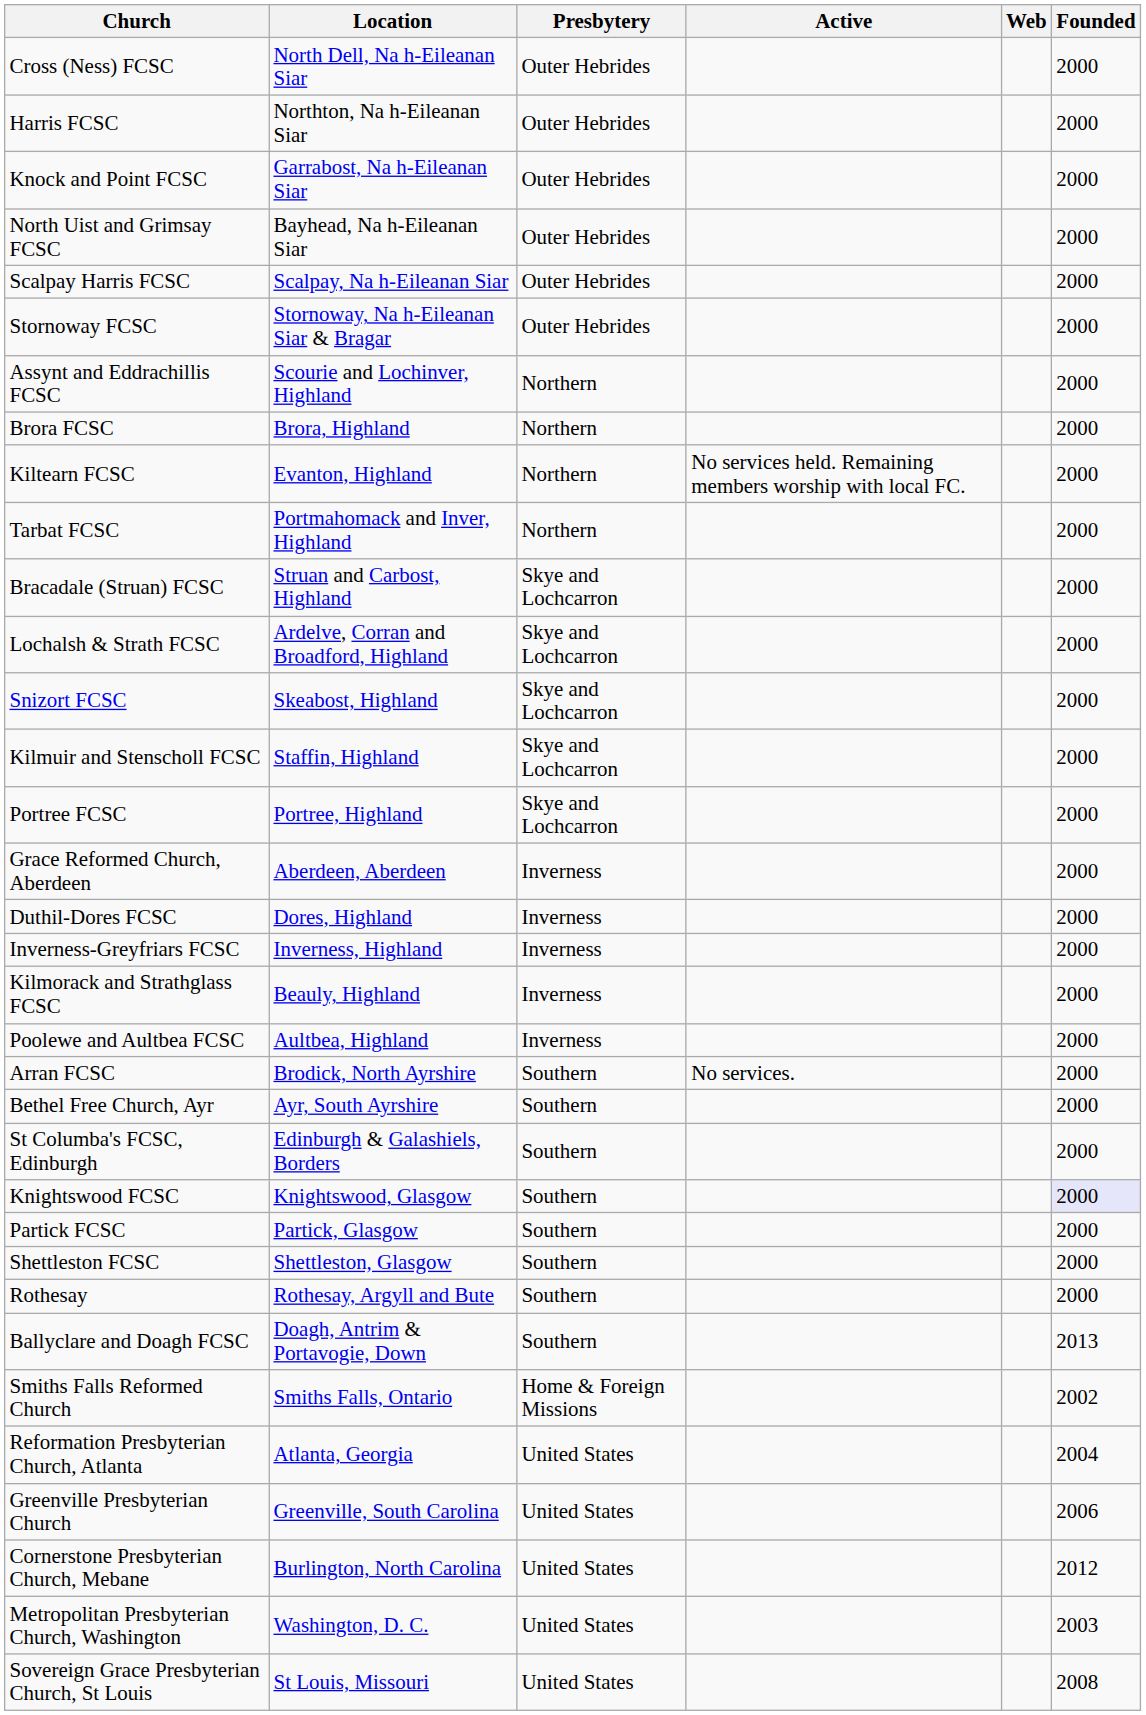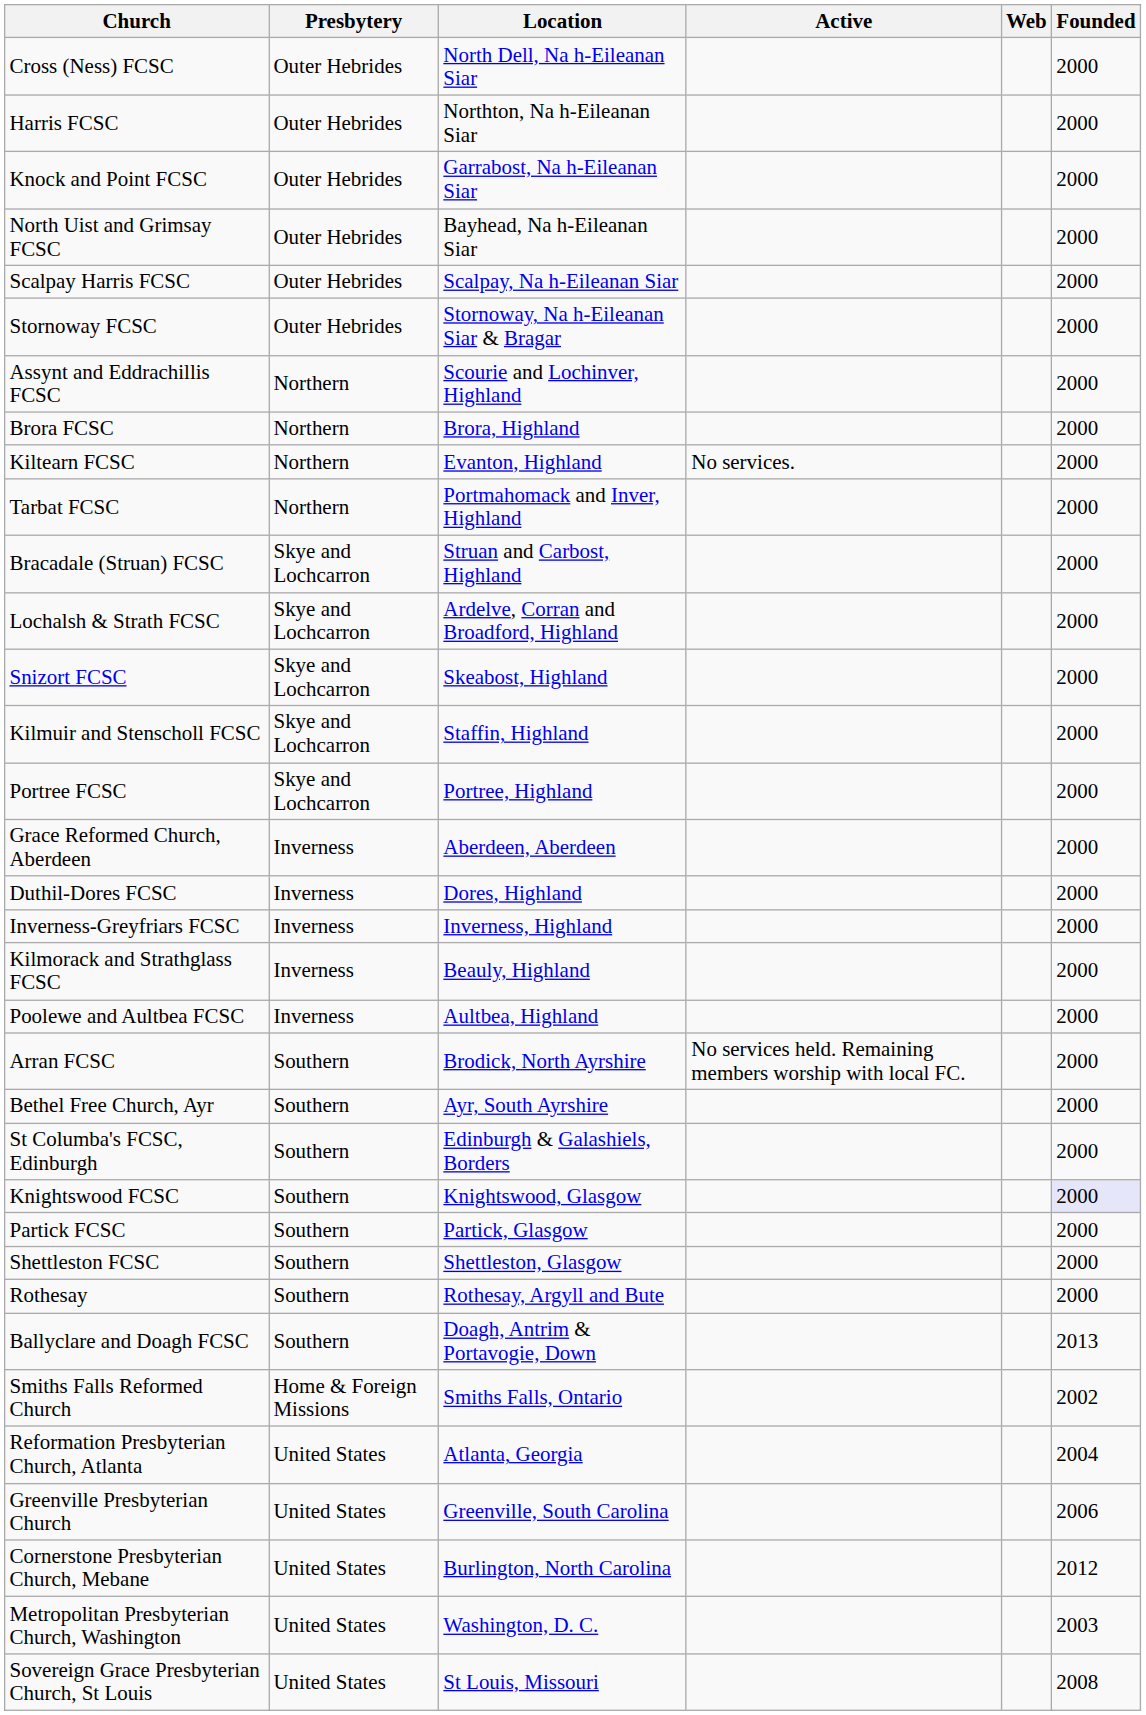columns swapped: Location <-> Presbytery
Kiltearn FCSC | Active: No services held. Remaining members worship with local FC. -> No services.
Arran FCSC | Active: No services. -> No services held. Remaining members worship with local FC.
